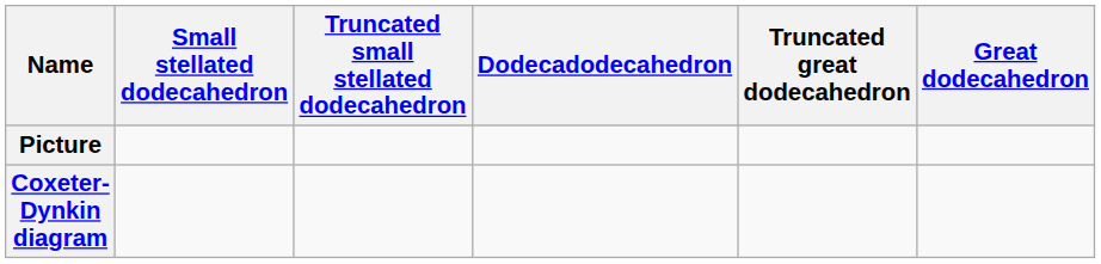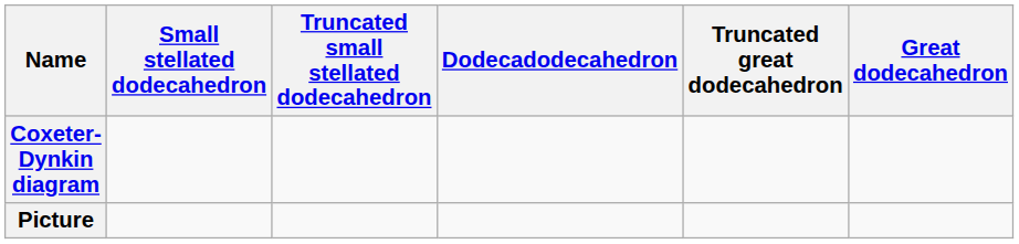rows swapped: Coxeter-Dynkin diagram <-> Picture
